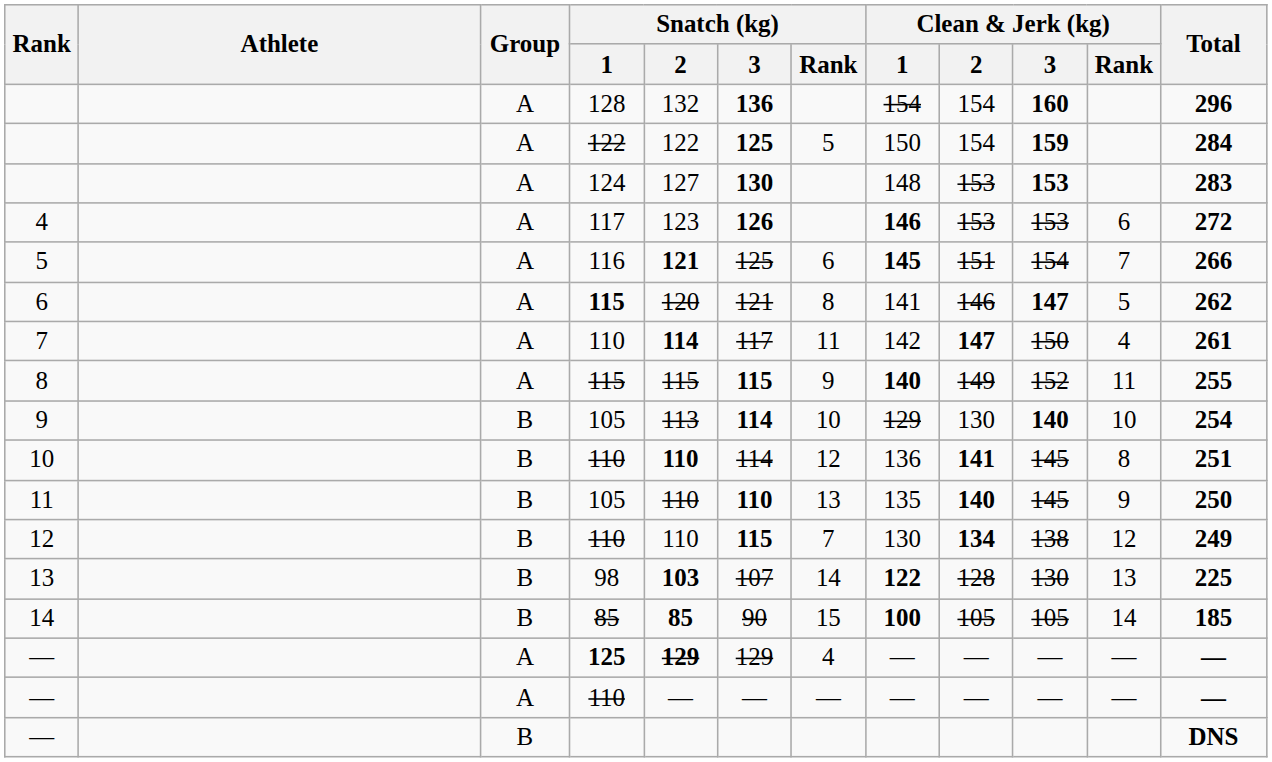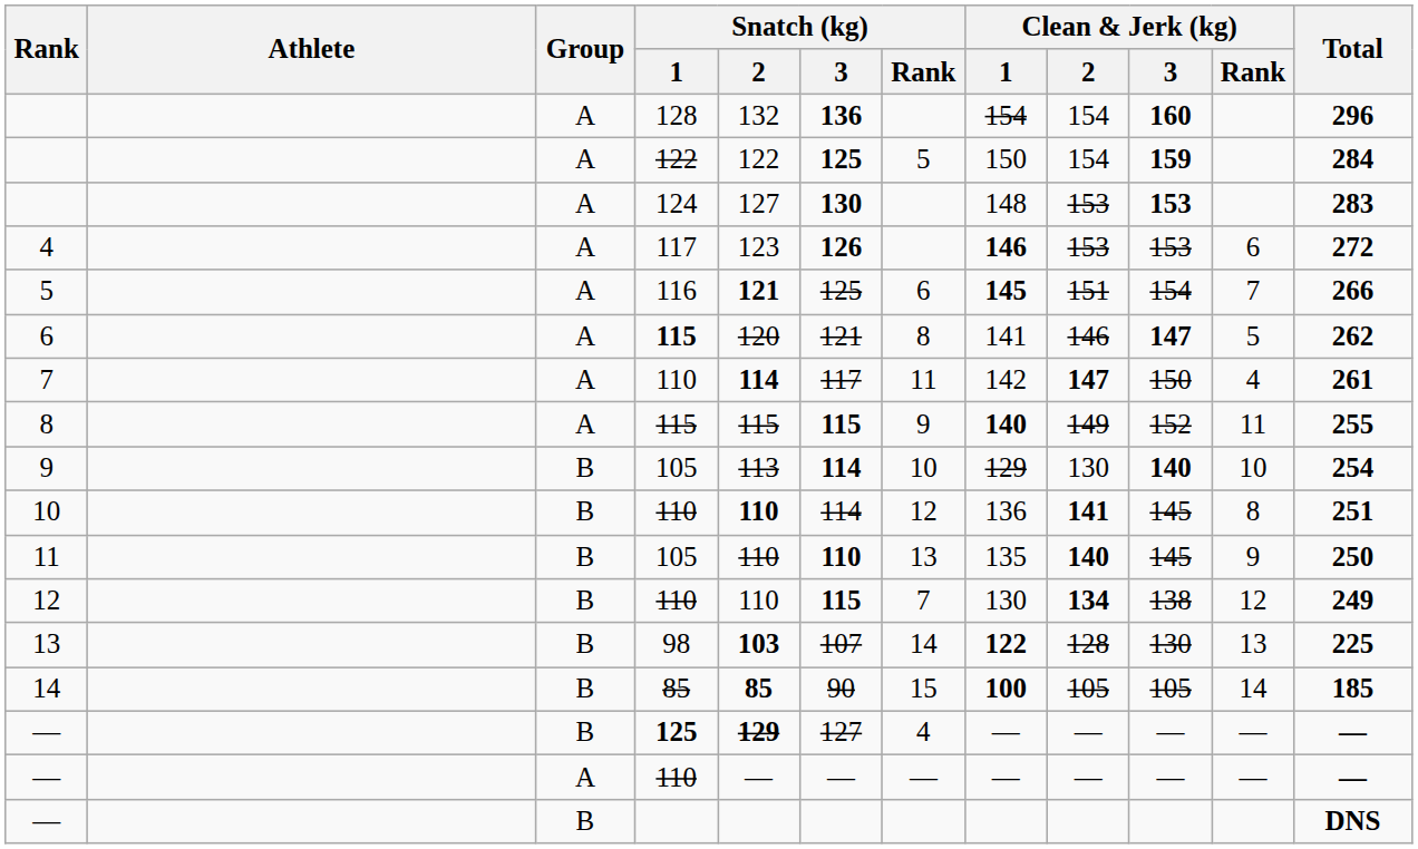— / 125 | Group: A -> B
— / 125 | Snatch (kg) / 3: 129 -> 127
